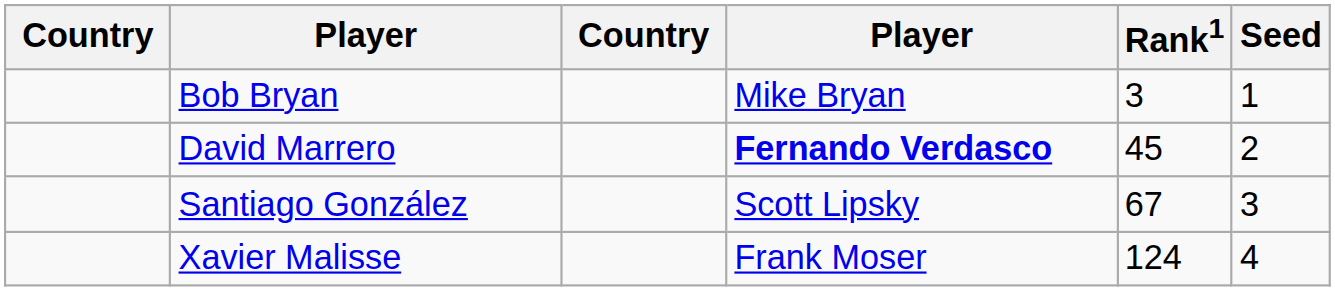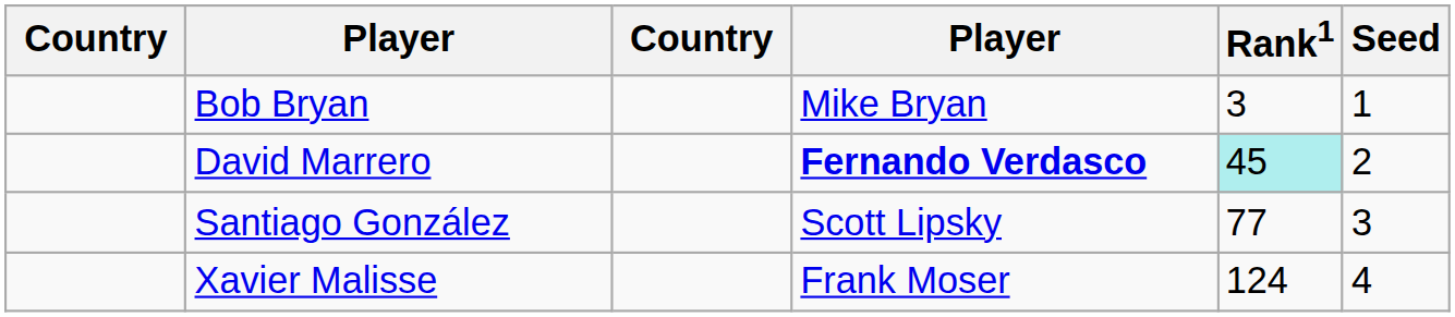David Marrero | Rank1: no background -> paleturquoise background
Santiago González | Rank1: 67 -> 77
